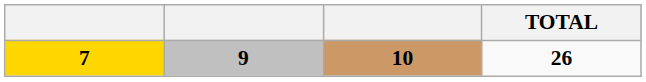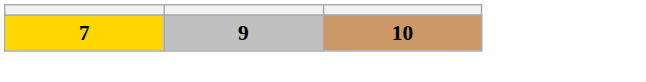- column: TOTAL | 26
